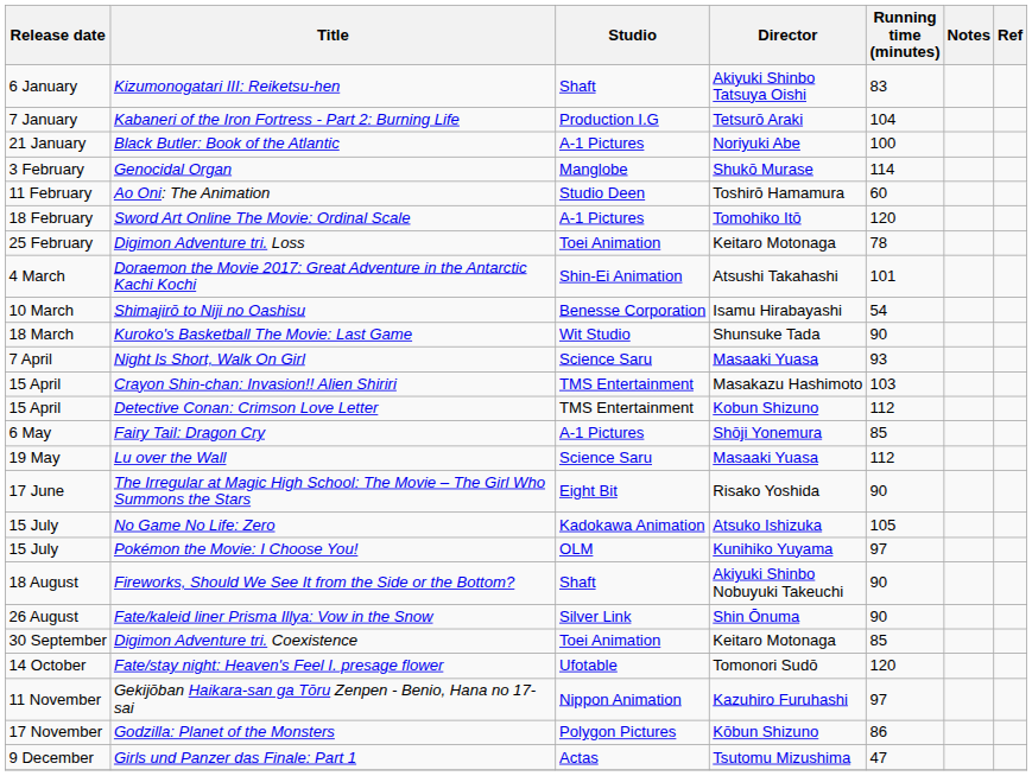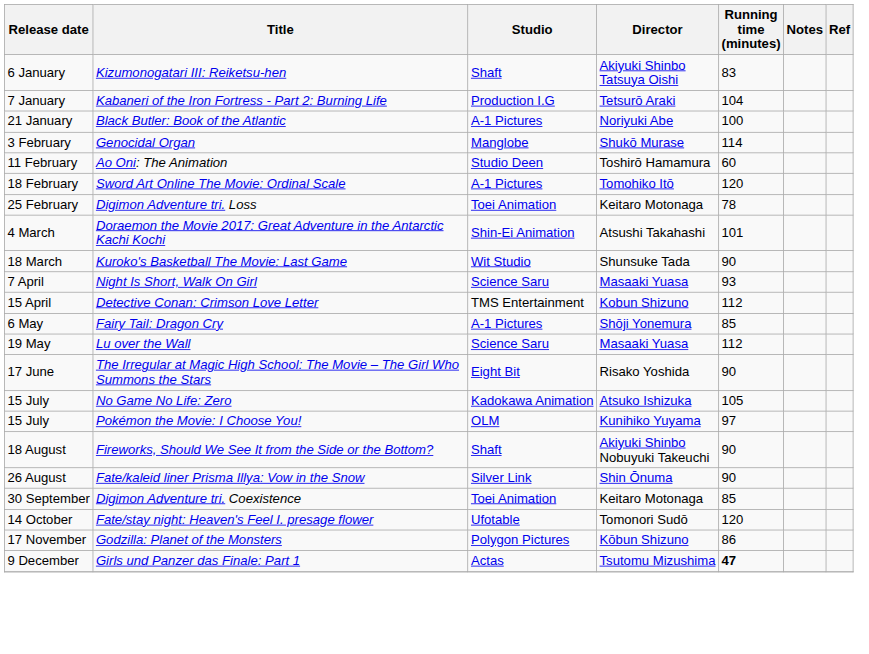- row: 10 March | Shimajirō to Niji no Oashisu | Benesse Corporation | Isamu Hirabayashi | 54
- row: 15 April | Crayon Shin-chan: Invasion!! Alien Shiriri | TMS Entertainment | Masakazu Hashimoto | 103
- row: 11 November | Gekijōban Haikara-san ga Tōru Zenpen - Benio, Hana no 17-sai | Nippon Animation | Kazuhiro Furuhashi | 97
Girls und Panzer das Finale: Part 1 | Running time (minutes): normal -> bold
